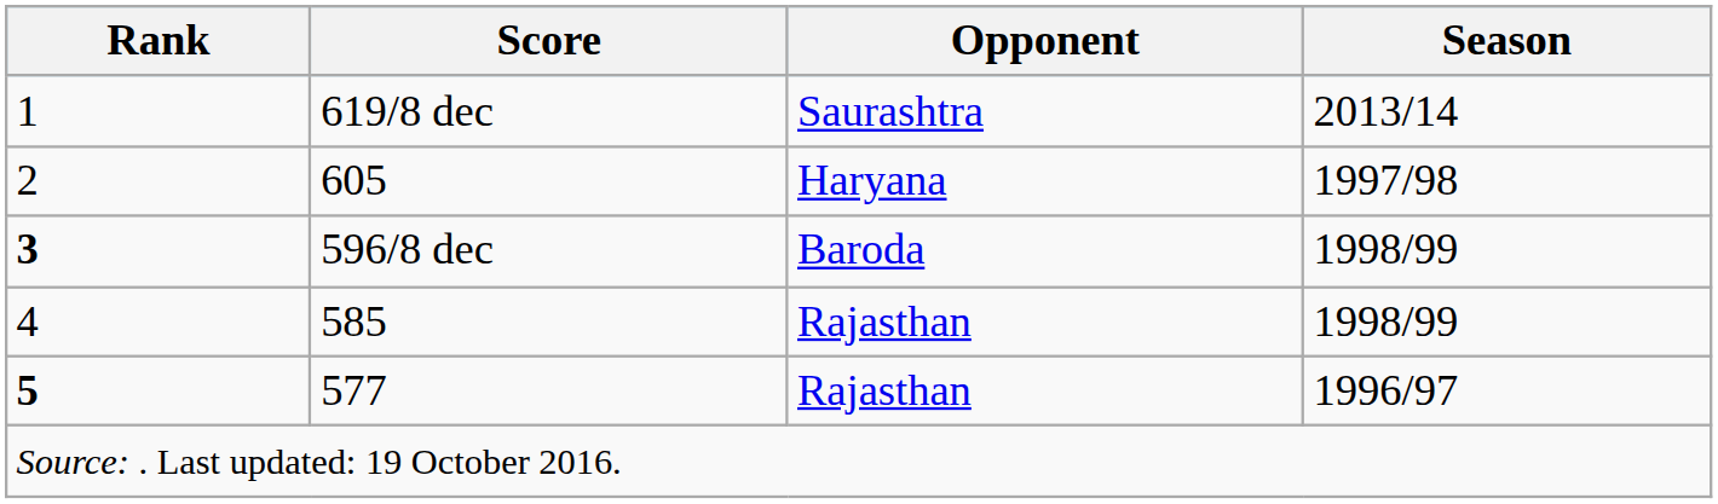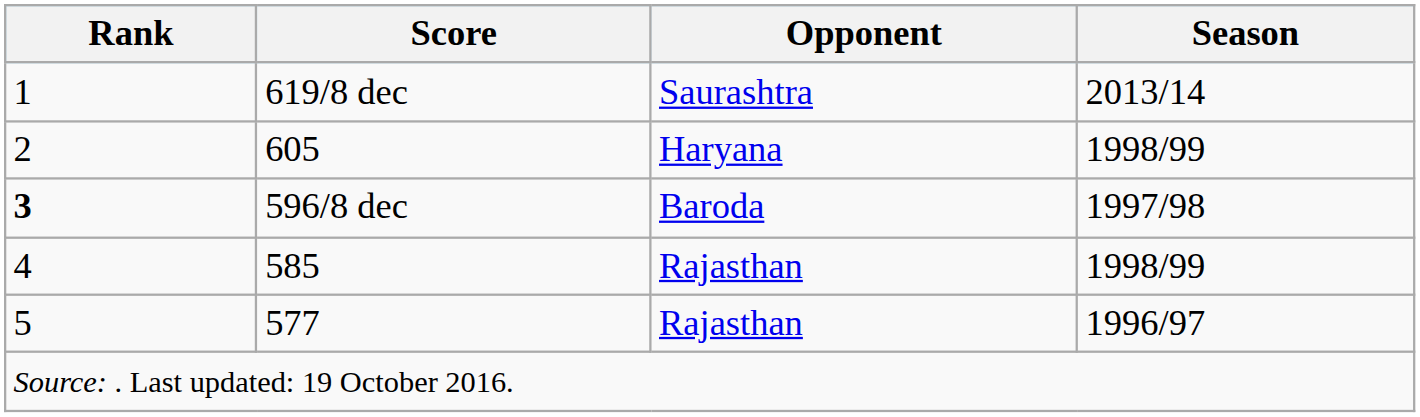605 | Season: 1997/98 -> 1998/99
596/8 dec | Season: 1998/99 -> 1997/98
577 | Rank: bold -> normal
